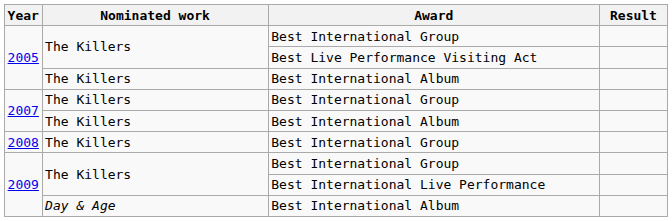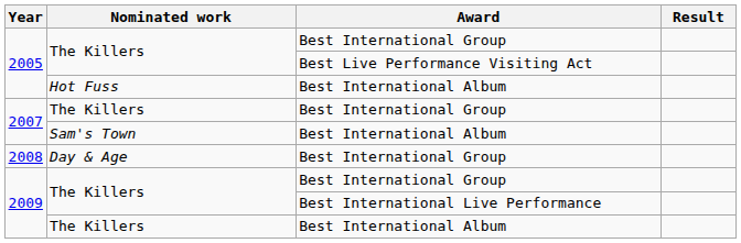2005 / Best International Album | Nominated work: The Killers -> Hot Fuss
2007 / Best International Album | Nominated work: The Killers -> Sam's Town
2008 | Nominated work: The Killers -> Day & Age
2009 / Best International Album | Nominated work: Day & Age -> The Killers
